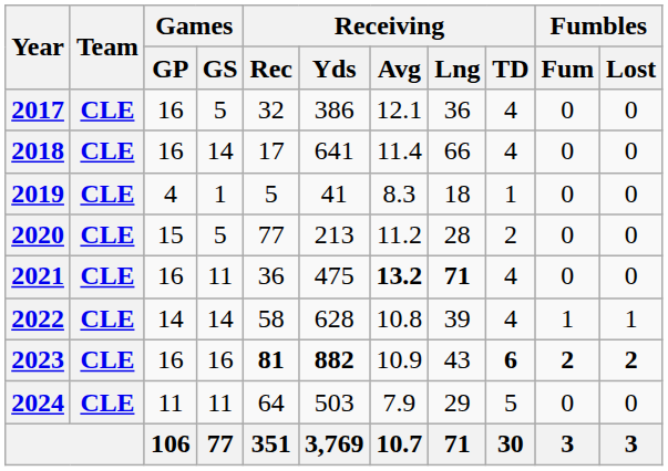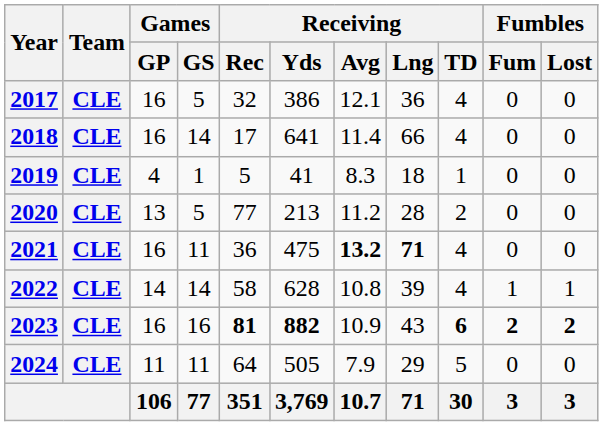2020 | Games / GP: 15 -> 13
2024 | Receiving / Yds: 503 -> 505
